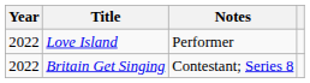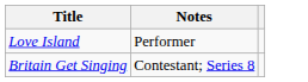- column: Year | 2022 | 2022
